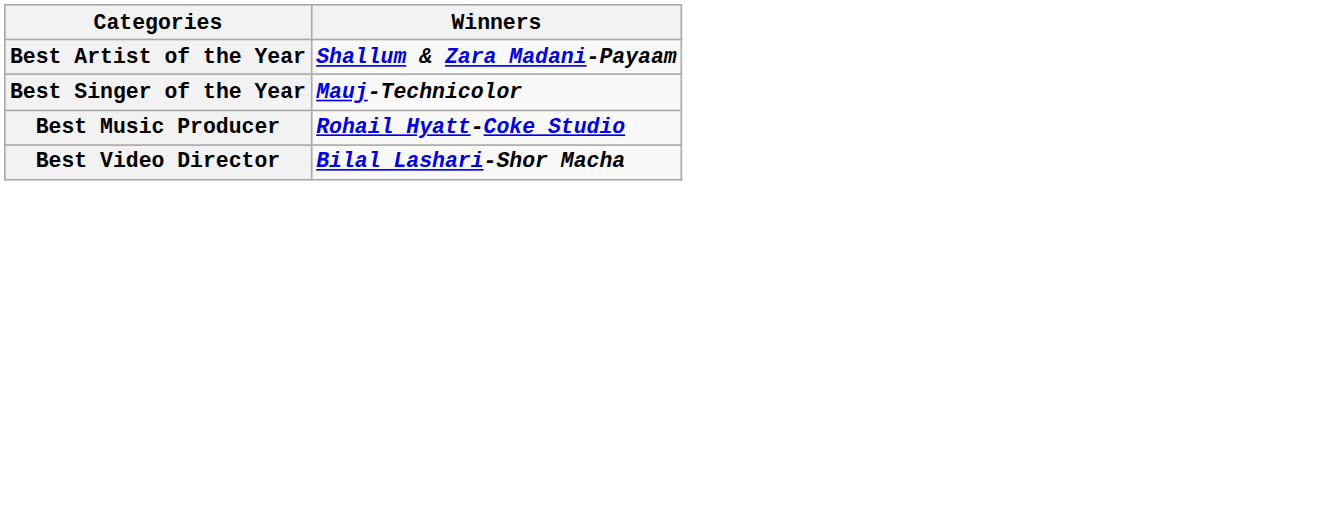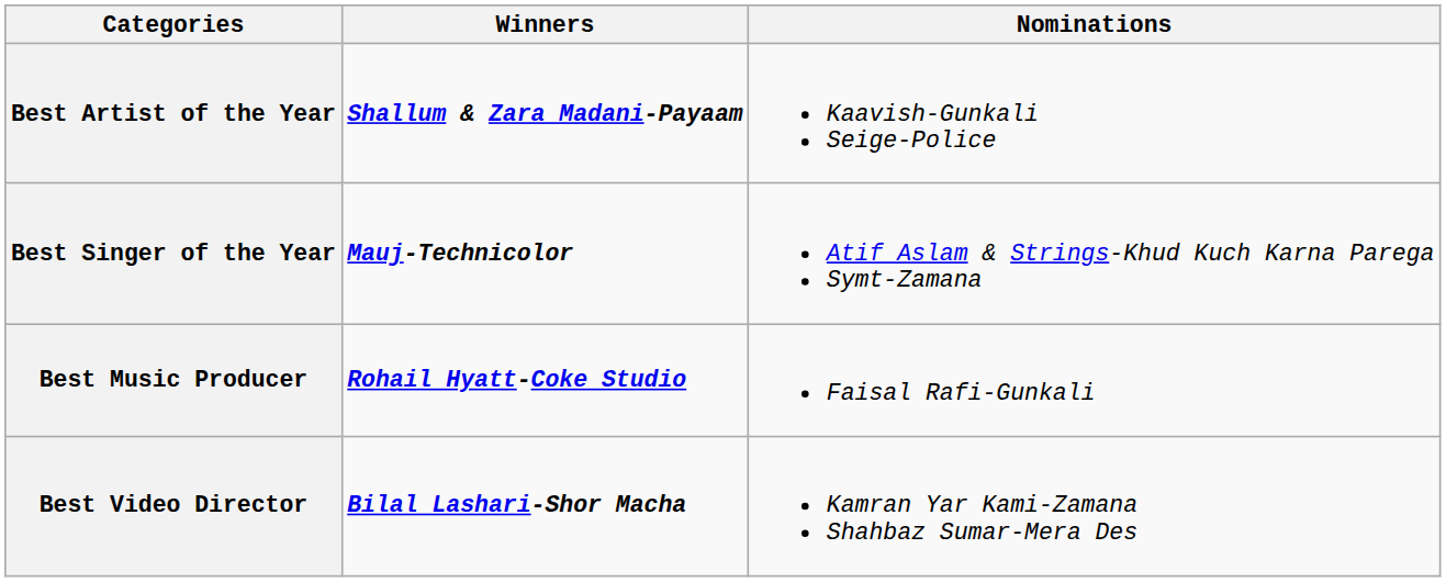+ column: Nominations | Kaavish-Gunkali Seige-Police | Atif Aslam & Strings-Khud Kuch Karna Parega Symt-Zamana | Faisal Rafi-Gunkali | Kamran Yar Kami-Zamana Shahbaz Sumar-Mera Des
